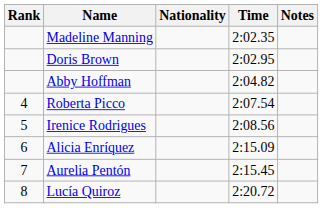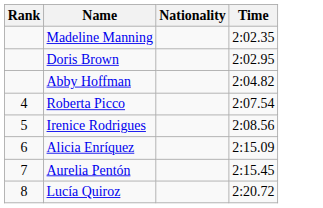- column: Notes
